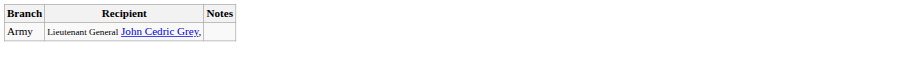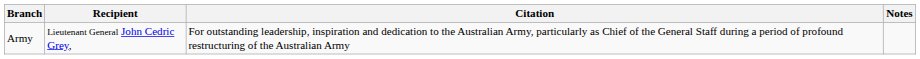+ column: Citation | For outstanding leadership, inspiration and dedication to the Australian Army, particularly as Chief of the General Staff during a period of profound restructuring of the Australian Army
